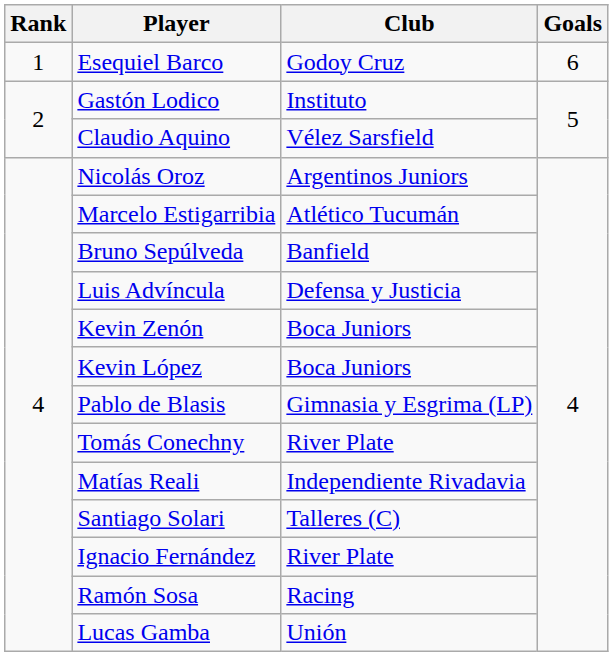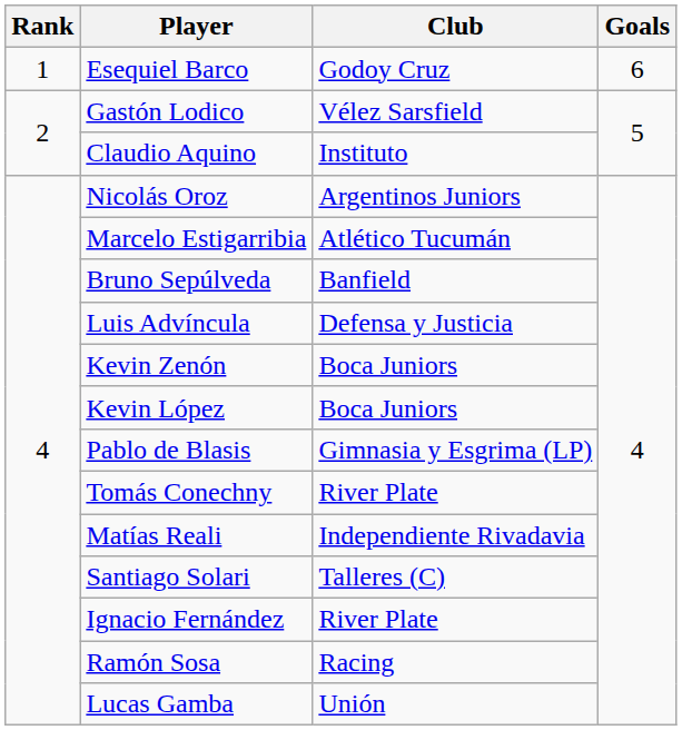Gastón Lodico | Club: Instituto -> Vélez Sarsfield
Claudio Aquino | Club: Vélez Sarsfield -> Instituto
